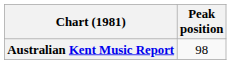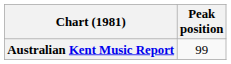Australian Kent Music Report | Peak position: 98 -> 99
